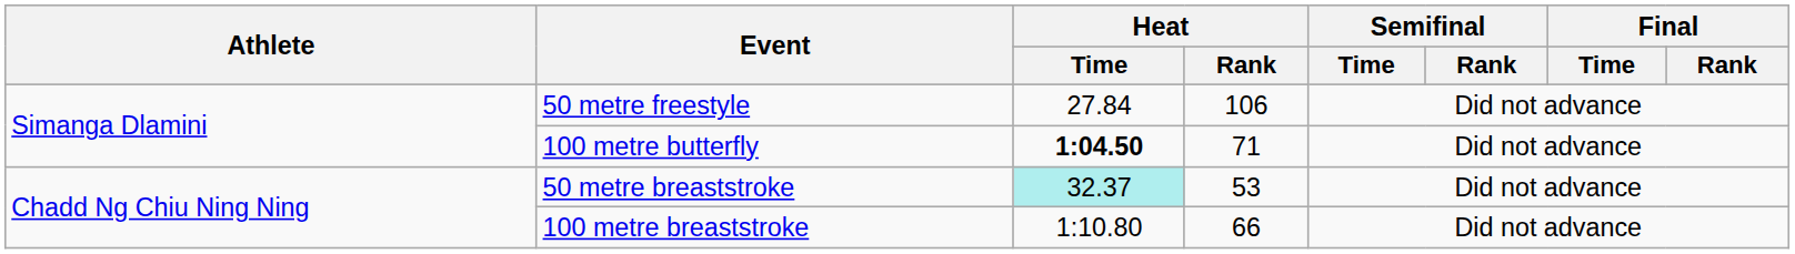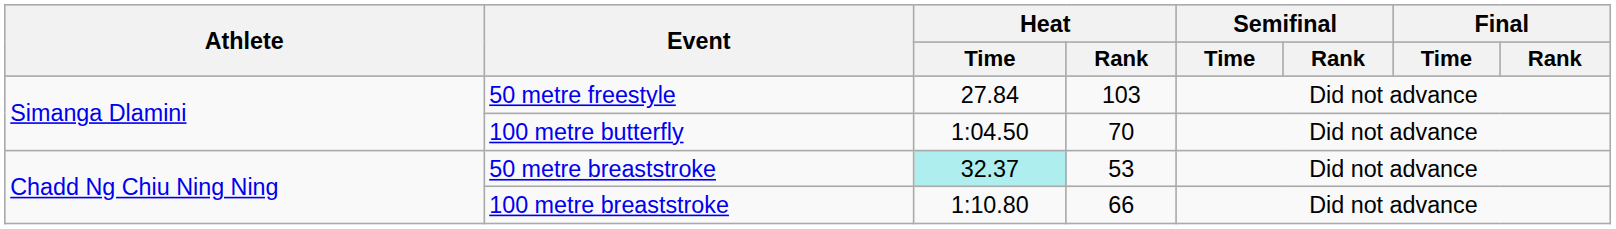50 metre freestyle | Heat / Rank: 106 -> 103
100 metre butterfly | Heat / Time: bold -> normal
100 metre butterfly | Heat / Rank: 71 -> 70
